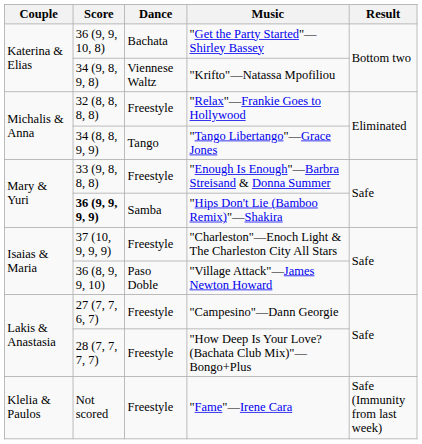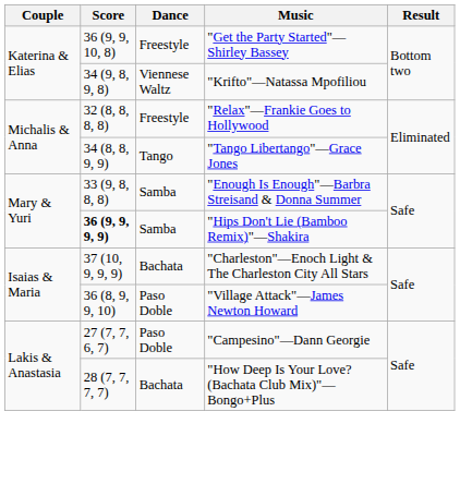"Get the Party Started"—Shirley Bassey | Dance: Bachata -> Freestyle
"Enough Is Enough"—Barbra Streisand & Donna Summer | Dance: Freestyle -> Samba
"Charleston"—Enoch Light & The Charleston City All Stars | Dance: Freestyle -> Bachata
"Campesino"—Dann Georgie | Dance: Freestyle -> Paso Doble
"How Deep Is Your Love? (Bachata Club Mix)"—Bongo+Plus | Dance: Freestyle -> Bachata
- row: Klelia & Paulos | Not scored | Freestyle | "Fame"—Irene Cara | Safe (Immunity from last week)
